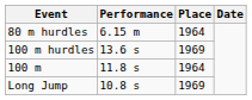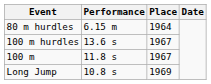100 m hurdles | Place: 1969 -> 1967
100 m | Place: 1964 -> 1967
